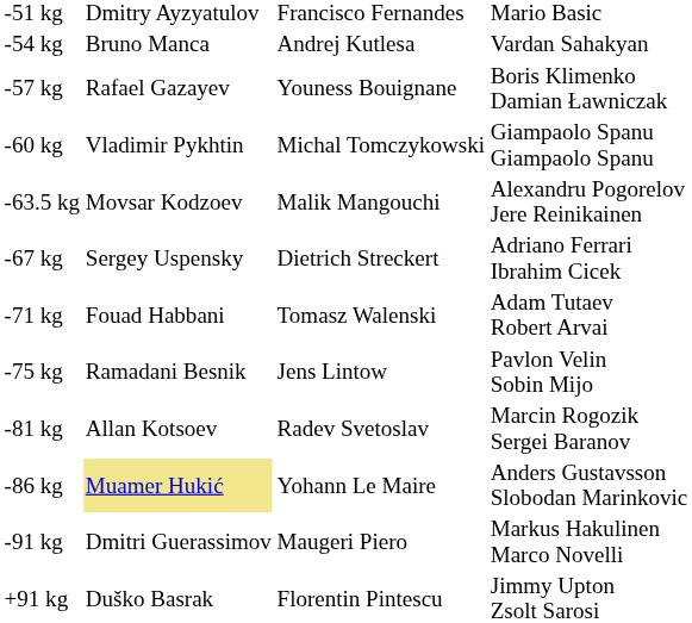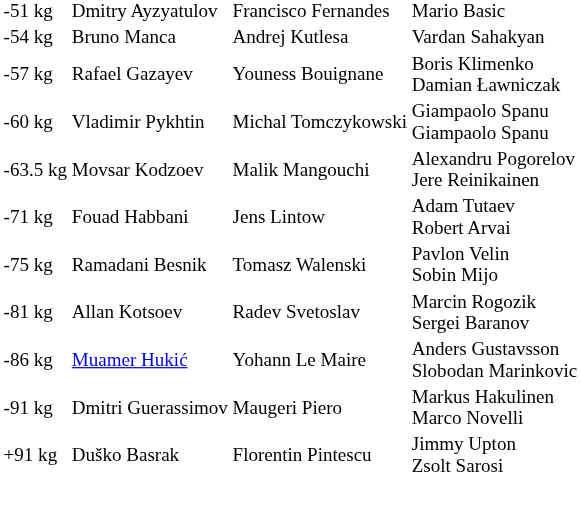- row: -67 kg | Sergey Uspensky | Dietrich Streckert | Adriano Ferrari Ibrahim Cicek
-71 kg | column 3: Tomasz Walenski -> Jens Lintow
-75 kg | column 3: Jens Lintow -> Tomasz Walenski
-86 kg | column 2: khaki background -> no background
